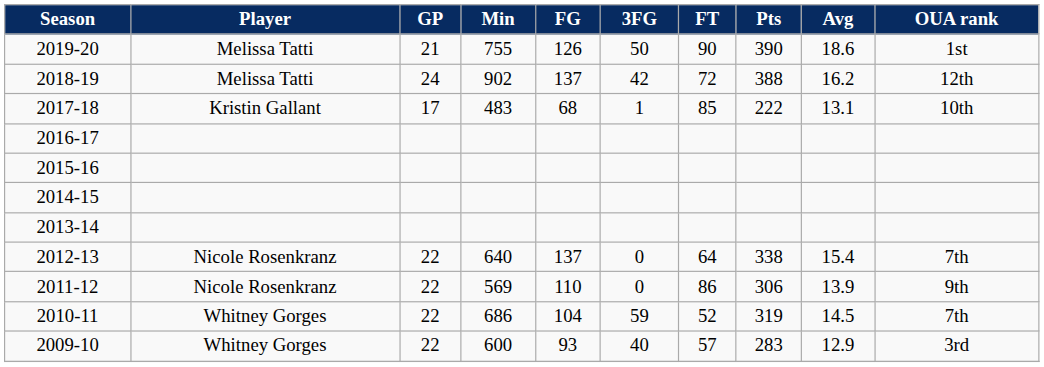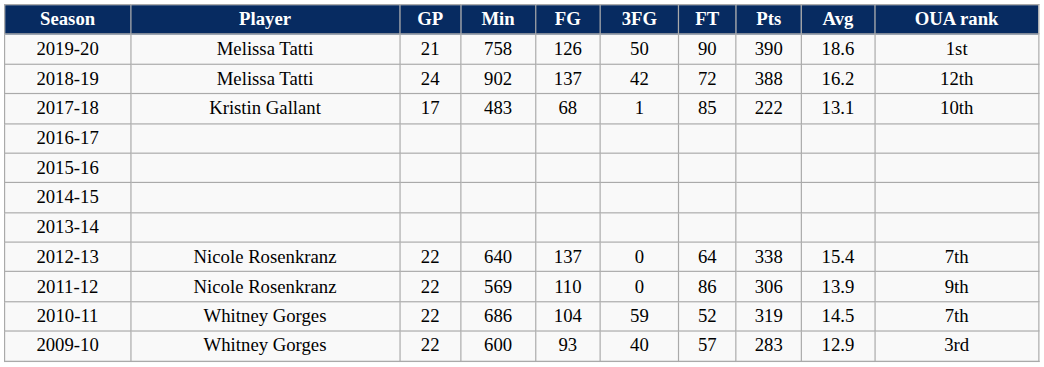2019-20 | Min: 755 -> 758
